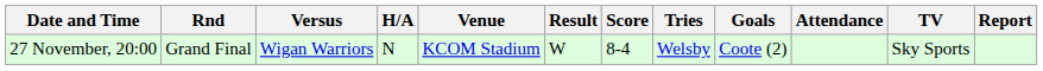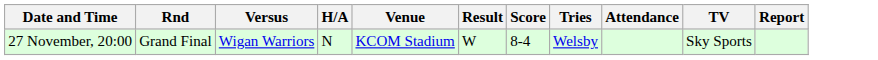- column: Goals | Coote (2)
